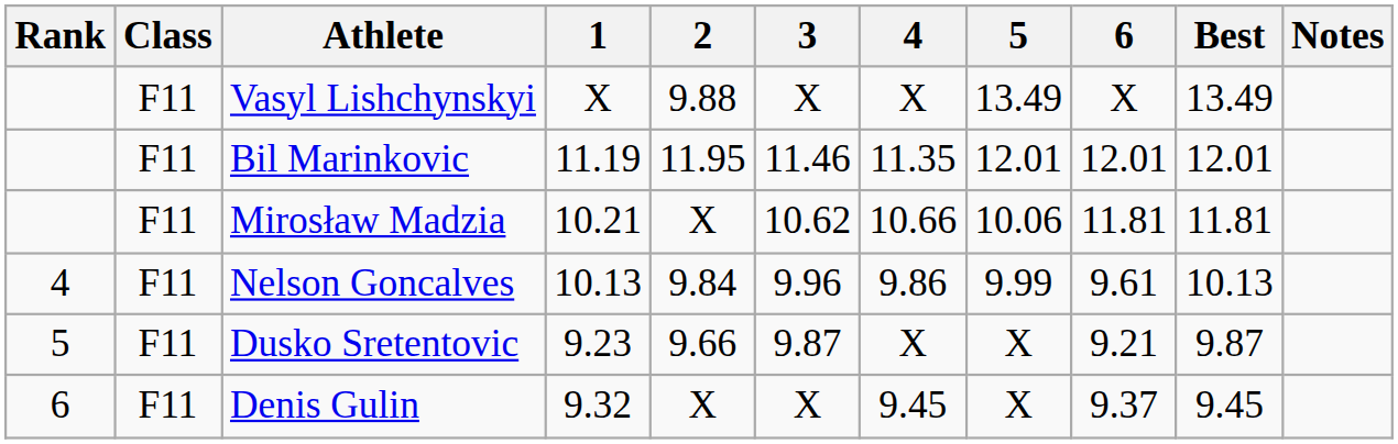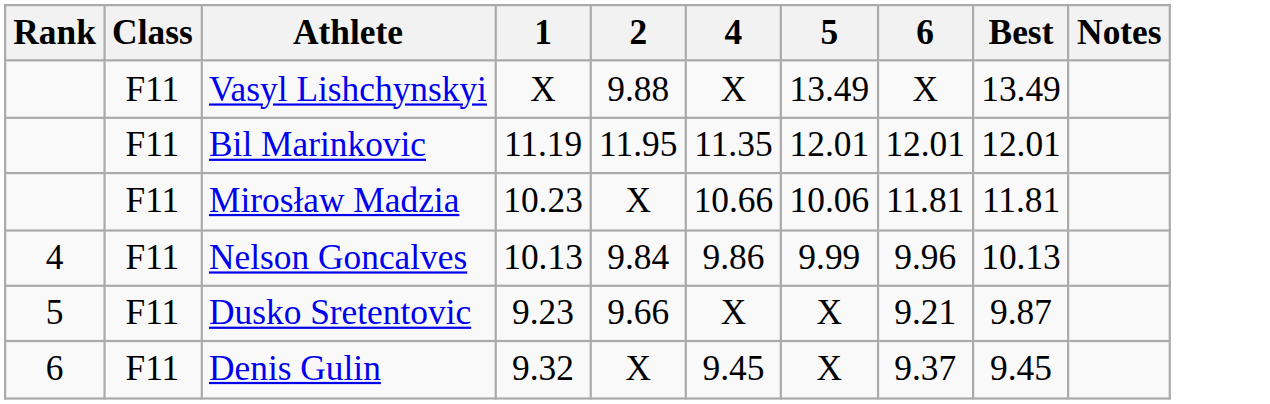- column: 3 | X | 11.46 | 10.62 | 9.96 | 9.87 | X
Mirosław Madzia | 1: 10.21 -> 10.23
Nelson Goncalves | 6: 9.61 -> 9.96
